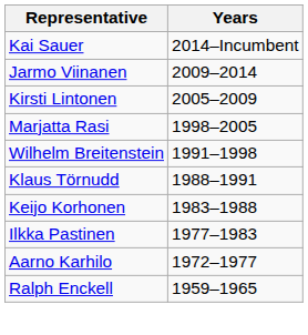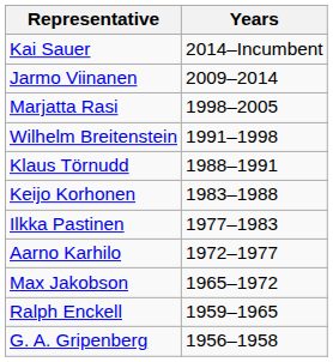- row: Kirsti Lintonen | 2005–2009
+ row: Max Jakobson | 1965–1972
+ row: G. A. Gripenberg | 1956–1958
